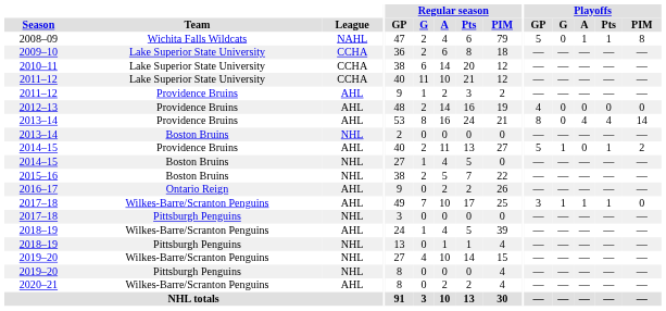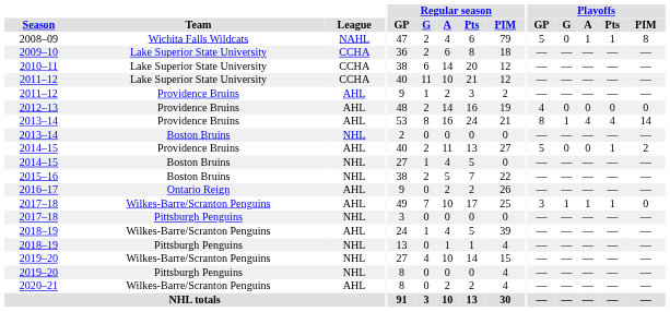2013–14 / Providence Bruins | Playoffs / G: 0 -> 1
2014–15 / Providence Bruins | Playoffs / G: 1 -> 0
